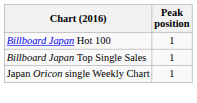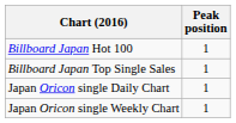+ row: Japan Oricon single Daily Chart | 1
